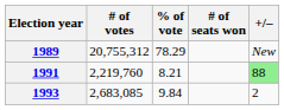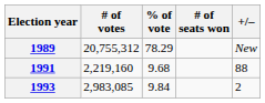1991 | # of votes: 2,219,760 -> 2,219,160
1991 | % of vote: 8.21 -> 9.68
1991 | +/–: lightgreen background -> no background
1993 | # of votes: 2,683,085 -> 2,983,085
